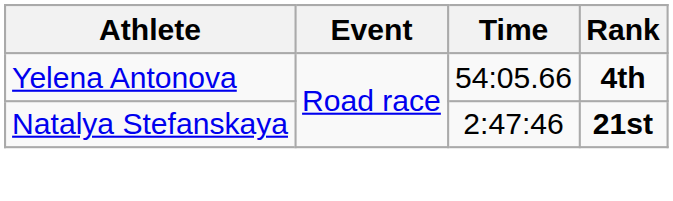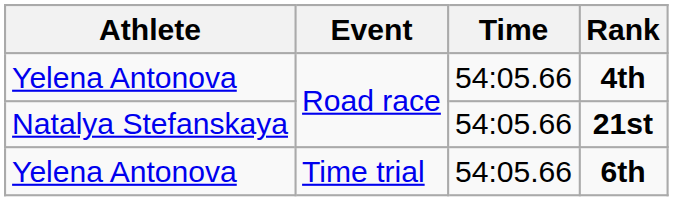21st | Time: 2:47:46 -> 54:05.66
+ row: Yelena Antonova | Time trial | 54:05.66 | 6th
